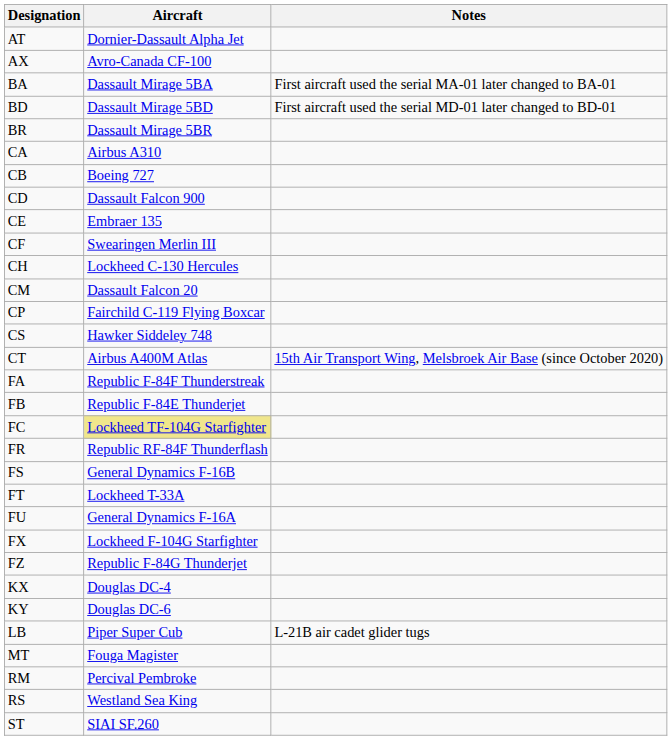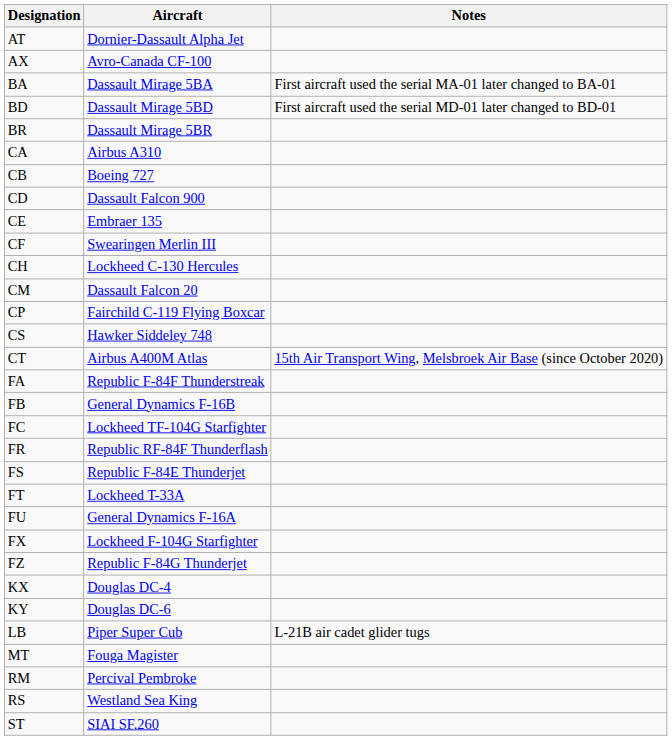FB | Aircraft: Republic F-84E Thunderjet -> General Dynamics F-16B
FC | Aircraft: khaki background -> no background
FS | Aircraft: General Dynamics F-16B -> Republic F-84E Thunderjet
